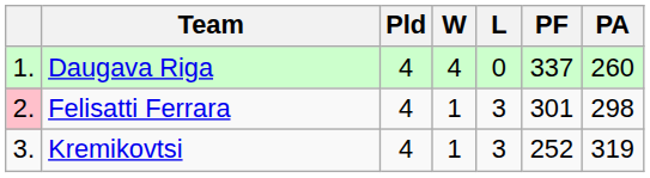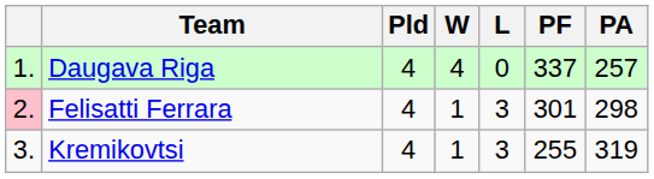Daugava Riga | PA: 260 -> 257
Kremikovtsi | PF: 252 -> 255
